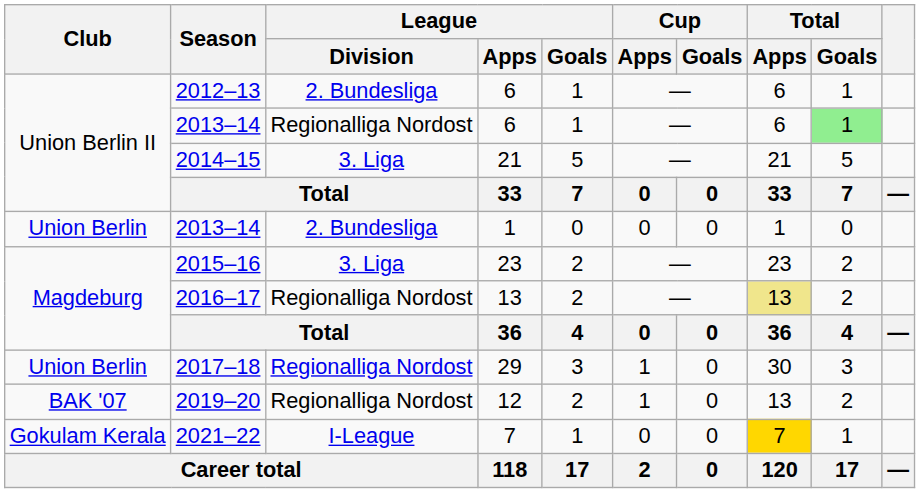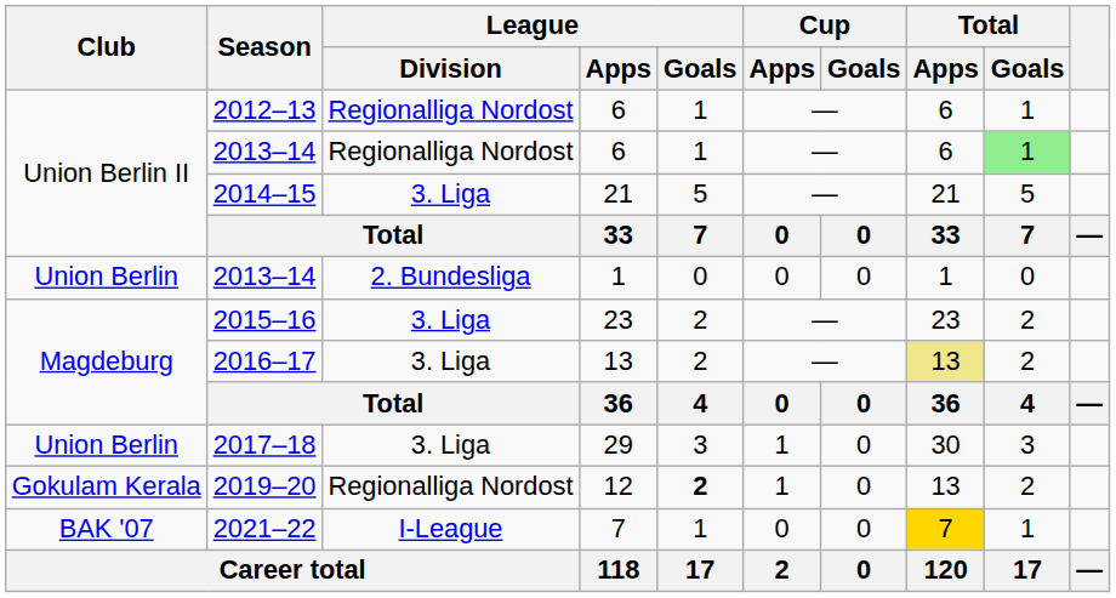2012–13 | League / Division: 2. Bundesliga -> Regionalliga Nordost
2016–17 | League / Division: Regionalliga Nordost -> 3. Liga
2017–18 | League / Division: Regionalliga Nordost -> 3. Liga
2019–20 | Club: BAK '07 -> Gokulam Kerala
2019–20 | League / Goals: normal -> bold
2021–22 | Club: Gokulam Kerala -> BAK '07
